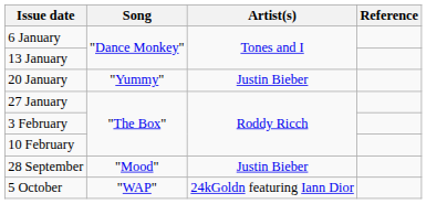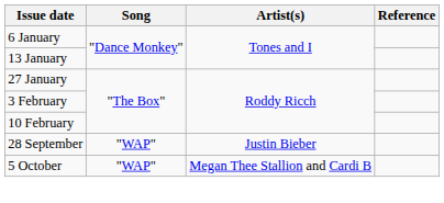- row: 20 January | "Yummy" | Justin Bieber
28 September | Song: "Mood" -> "WAP"
5 October | Artist(s): 24kGoldn featuring Iann Dior -> Megan Thee Stallion and Cardi B
